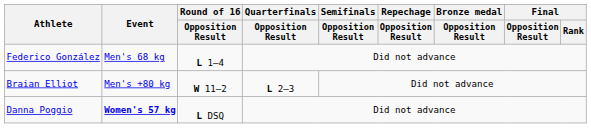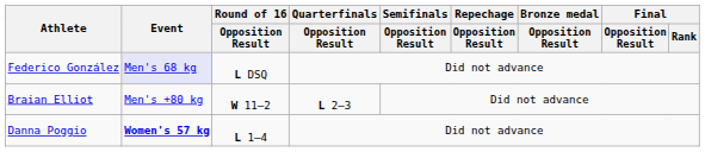Federico González | Event: no background -> lavender background
Federico González | Round of 16 / Opposition Result: L 1–4 -> L DSQ
Danna Poggio | Round of 16 / Opposition Result: L DSQ -> L 1–4
